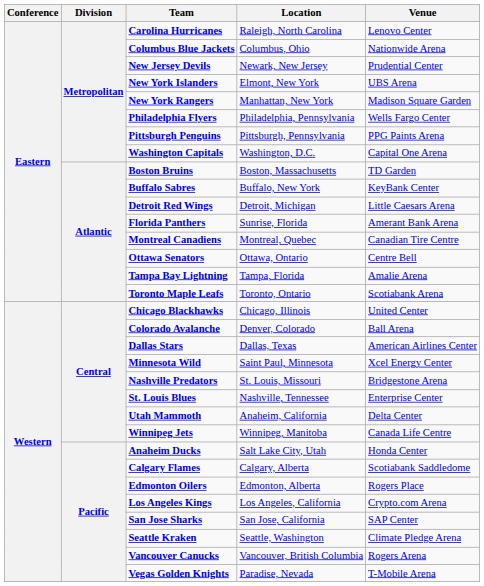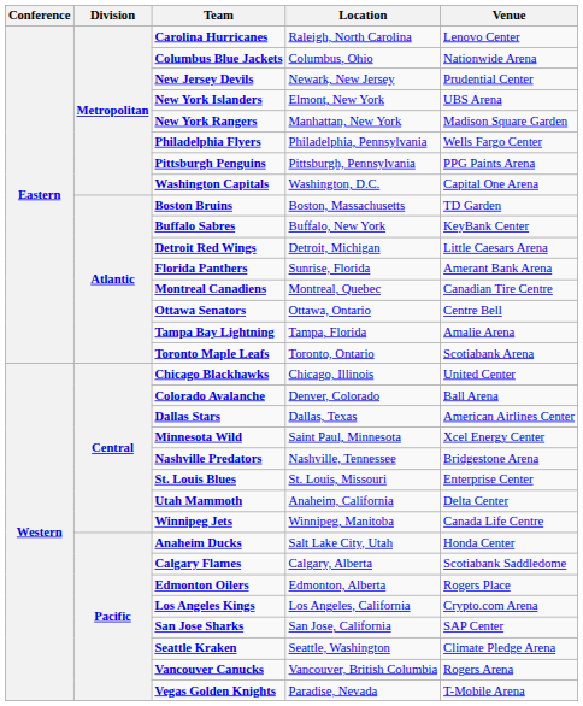Nashville Predators | Location: St. Louis, Missouri -> Nashville, Tennessee
St. Louis Blues | Location: Nashville, Tennessee -> St. Louis, Missouri
